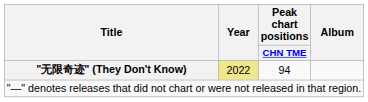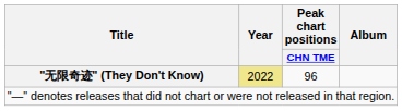"无限奇迹" (They Don't Know) | Peak chart positions / CHN TME: 94 -> 96
